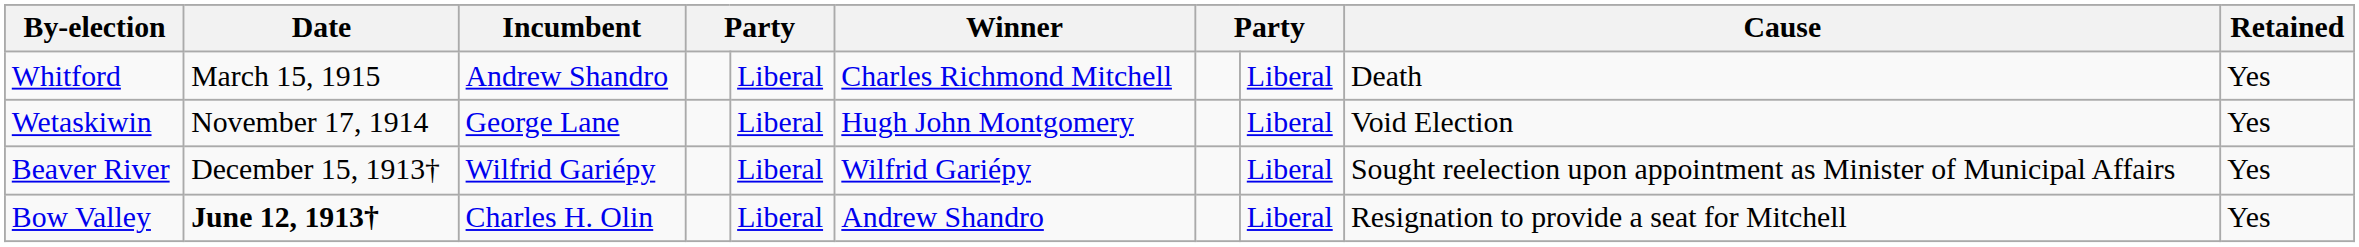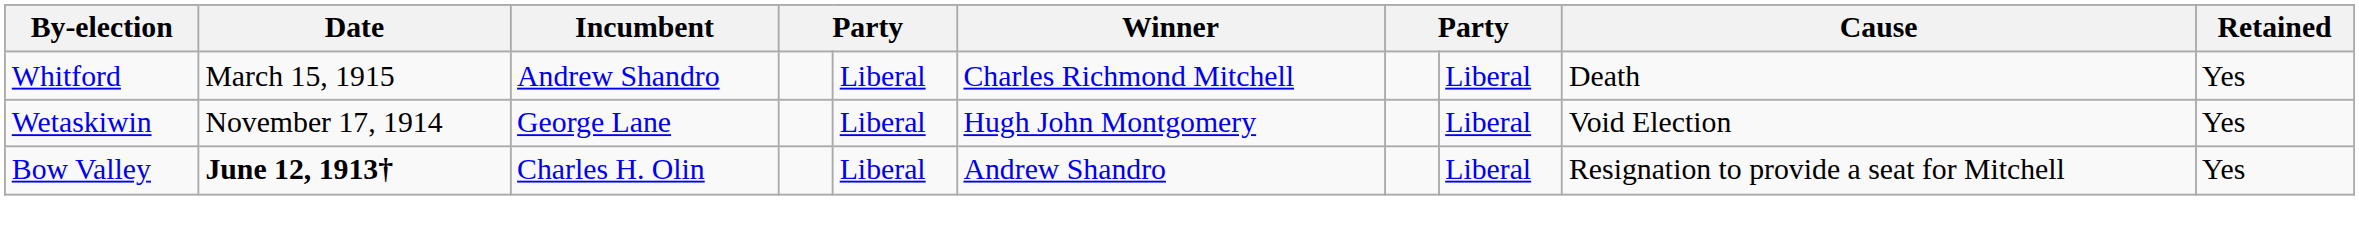- row: Beaver River | December 15, 1913† | Wilfrid Gariépy | Liberal | Wilfrid Gariépy | Liberal | Sought reelection upon appointment as Minister of Municipal Affairs | Yes
